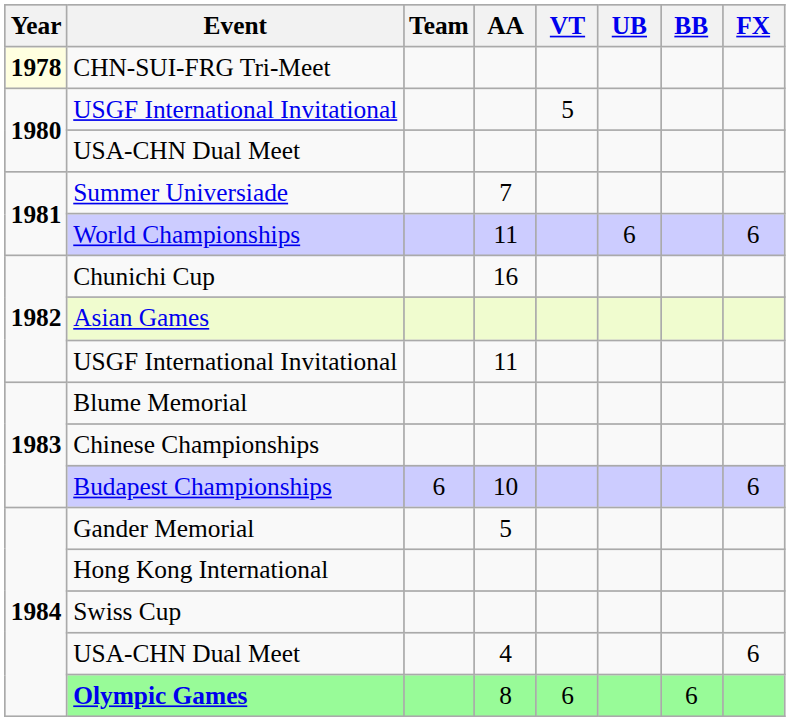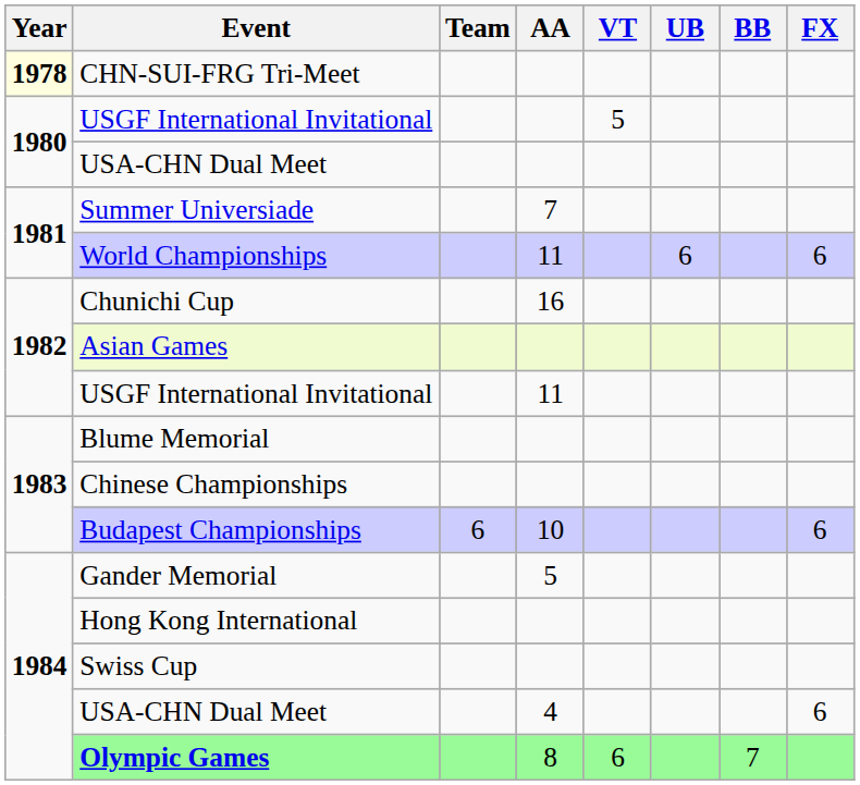Olympic Games | BB: 6 -> 7
